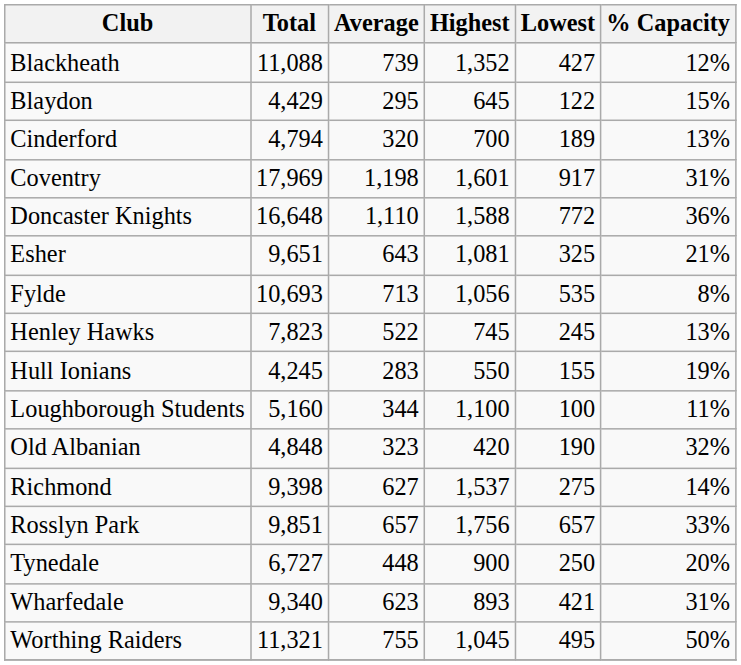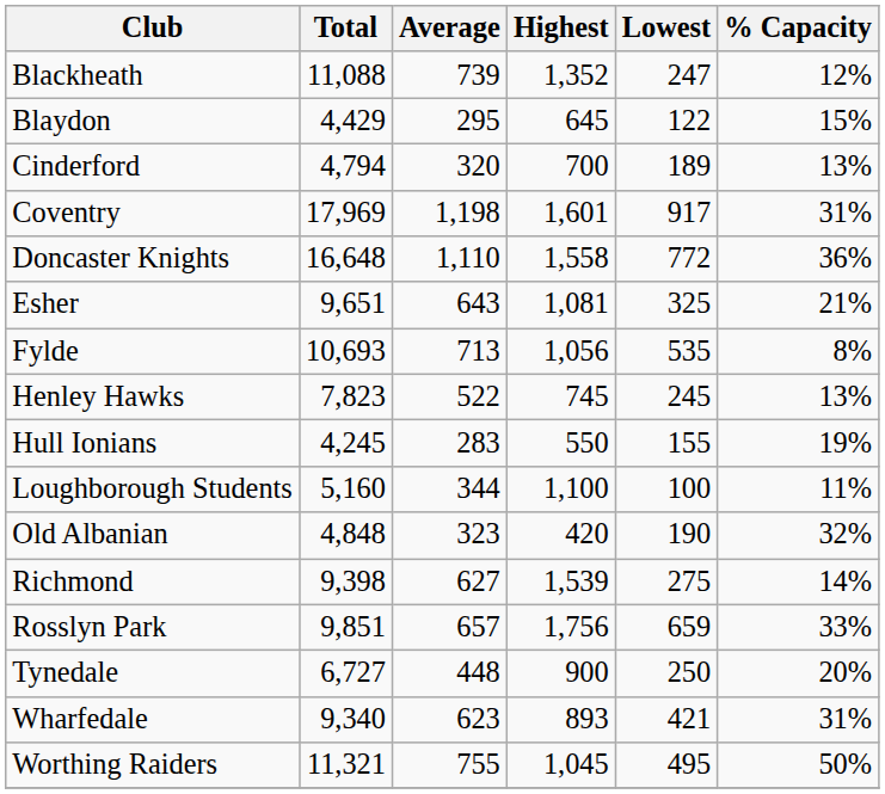Blackheath | Lowest: 427 -> 247
Doncaster Knights | Highest: 1,588 -> 1,558
Richmond | Highest: 1,537 -> 1,539
Rosslyn Park | Lowest: 657 -> 659
